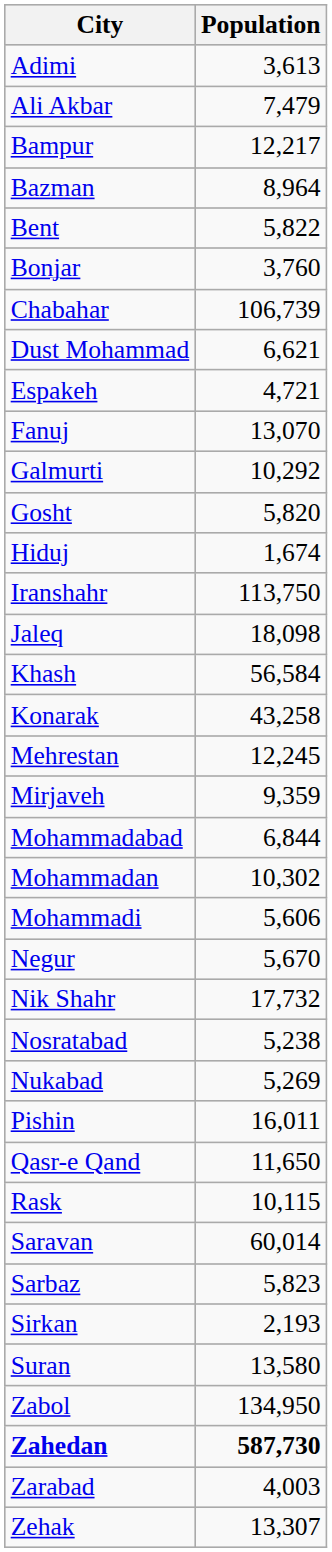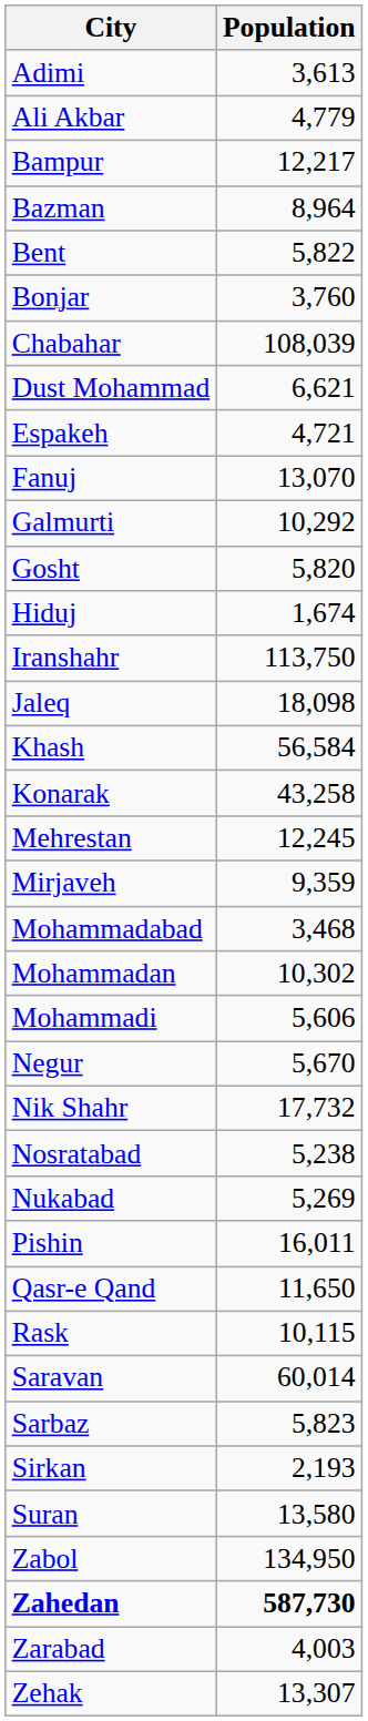Ali Akbar | Population: 7,479 -> 4,779
Chabahar | Population: 106,739 -> 108,039
Mohammadabad | Population: 6,844 -> 3,468
